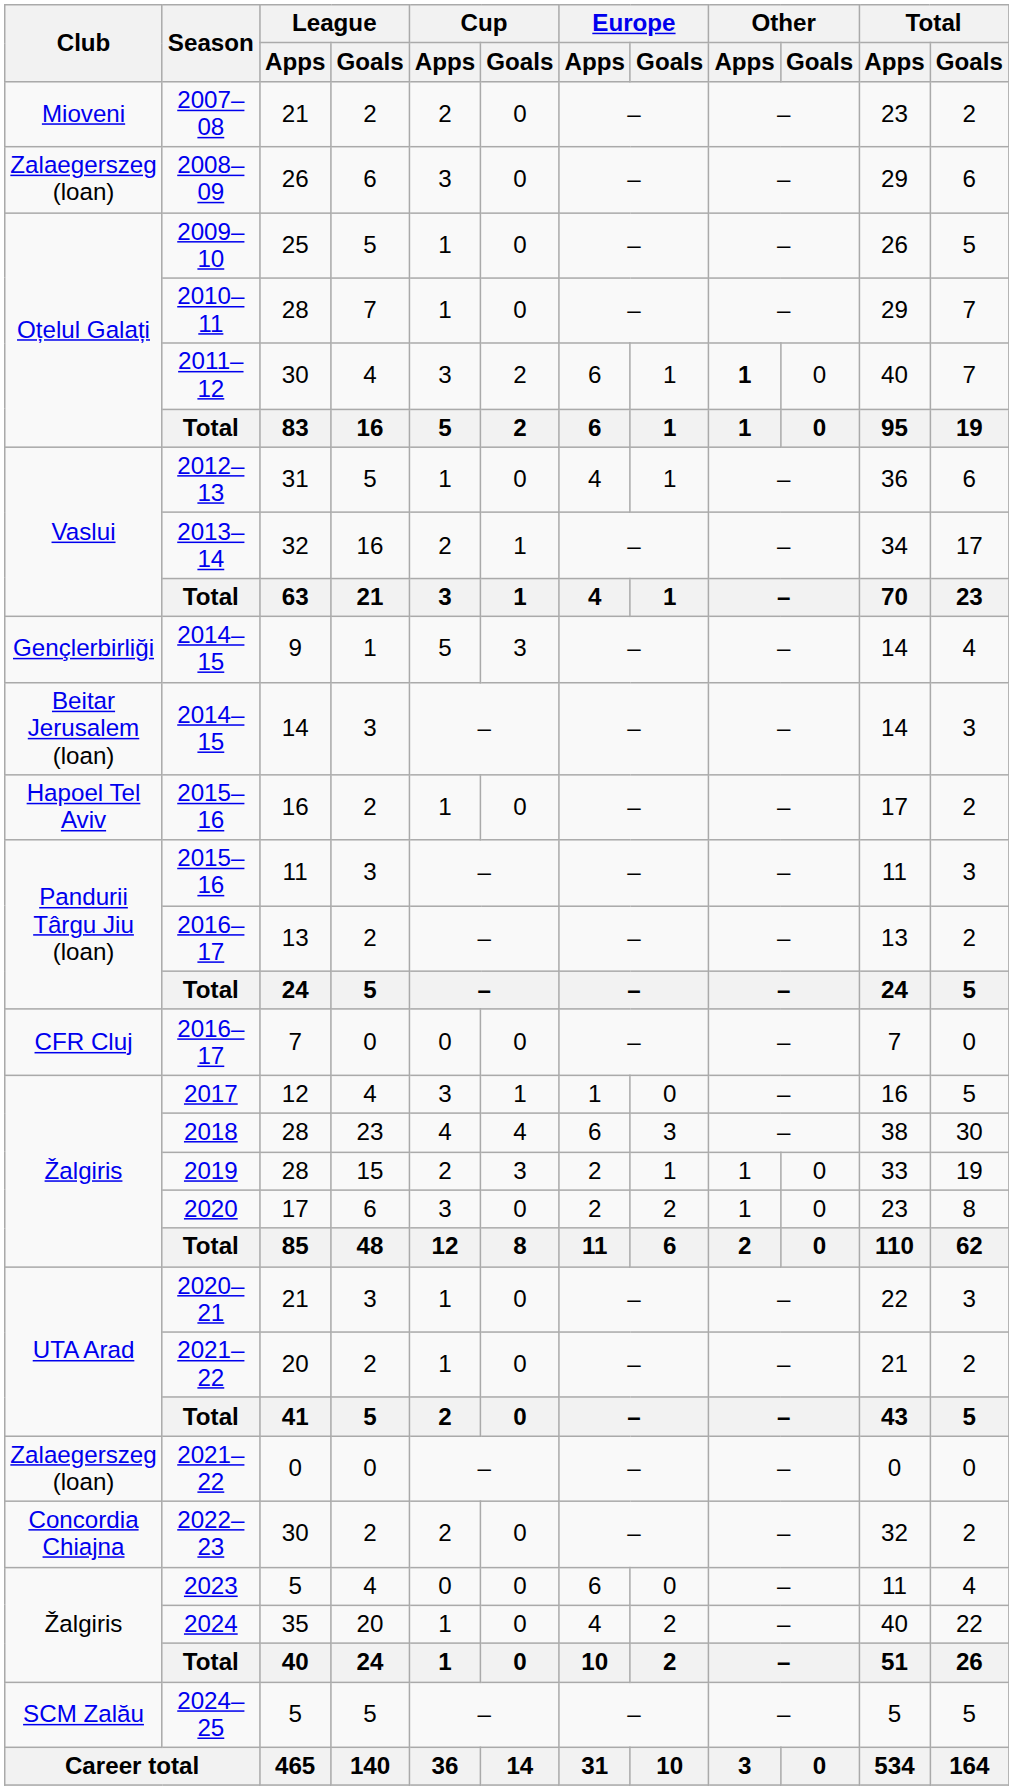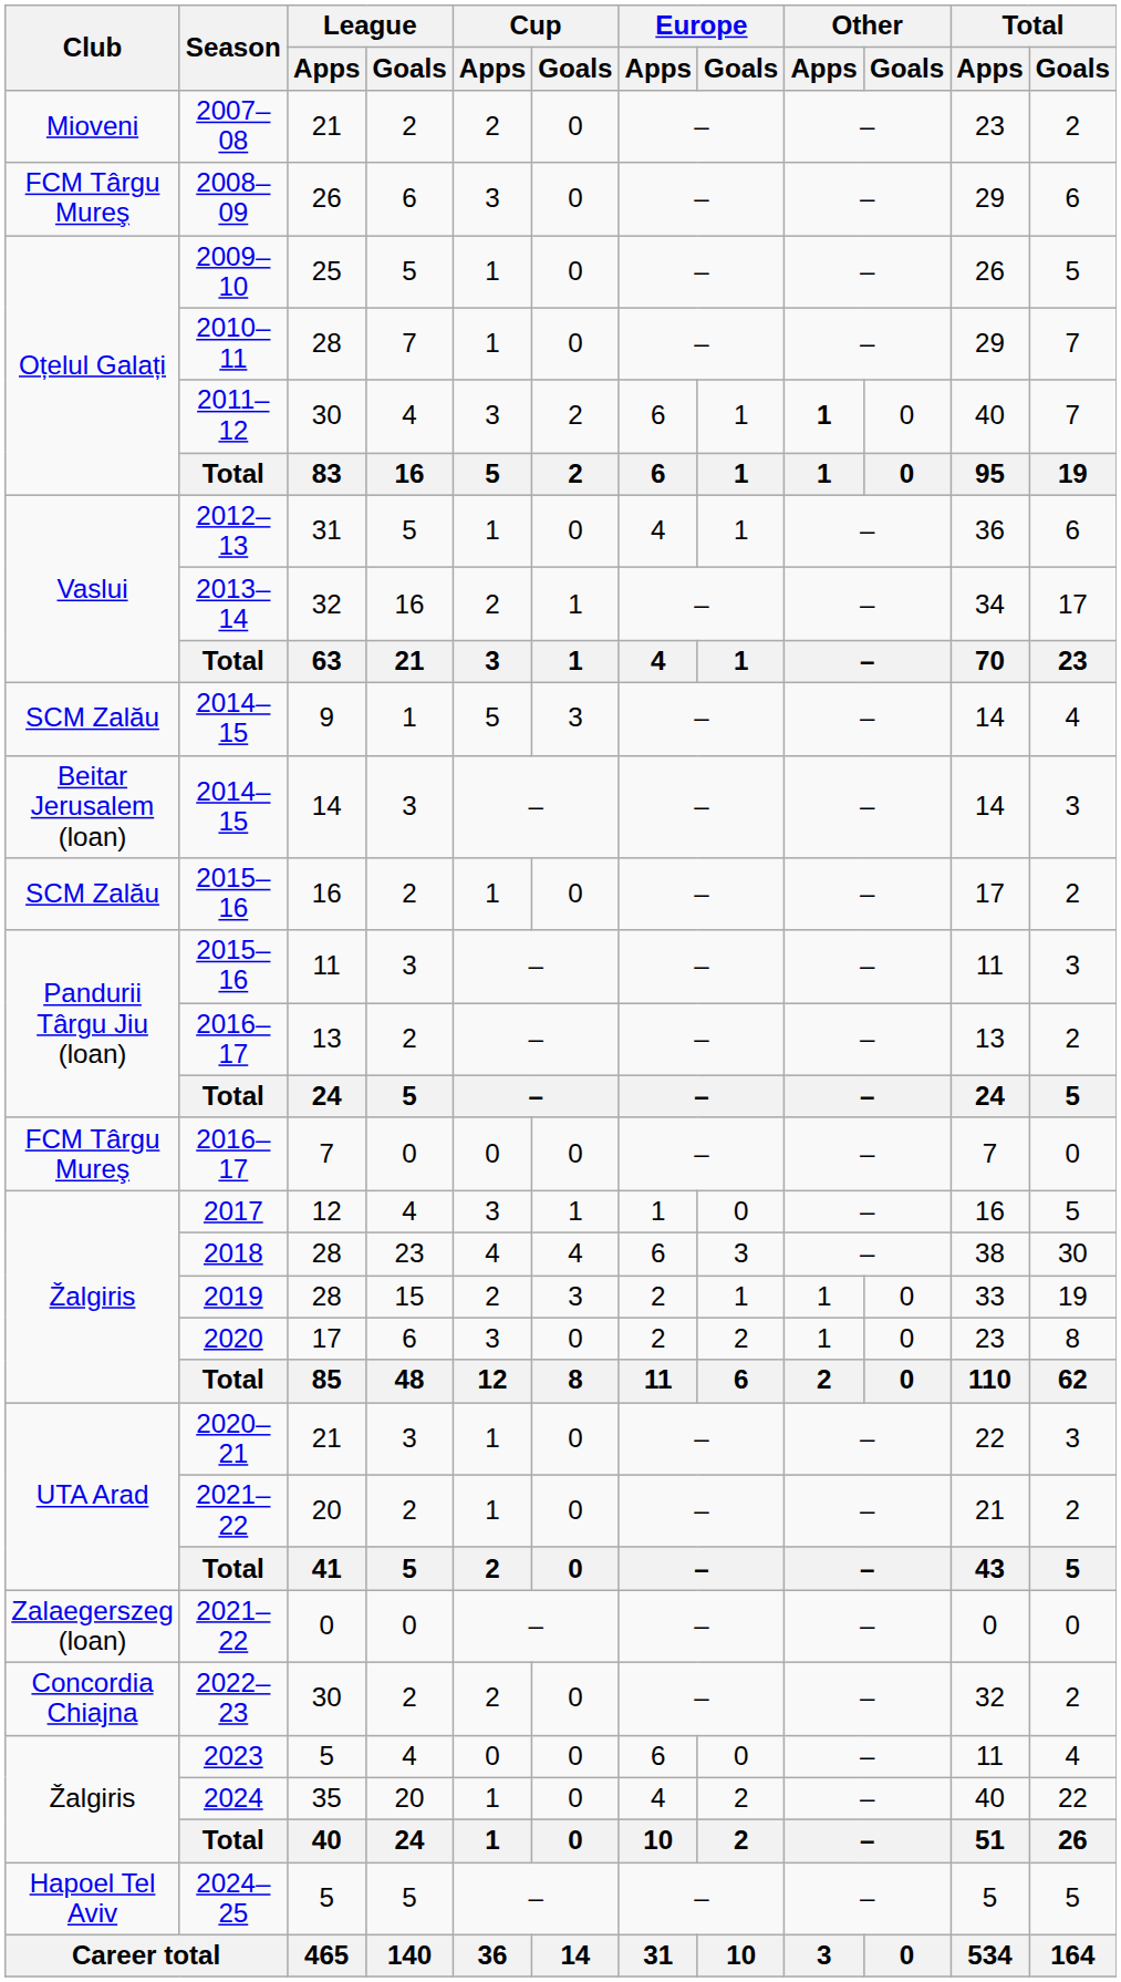2008–09 | Club: Zalaegerszeg (loan) -> FCM Târgu Mureş
2014–15 / 9 | Club: Gençlerbirliği -> SCM Zalău
2015–16 / 16 | Club: Hapoel Tel Aviv -> SCM Zalău
2016–17 / 7 | Club: CFR Cluj -> FCM Târgu Mureş
2024–25 | Club: SCM Zalău -> Hapoel Tel Aviv
